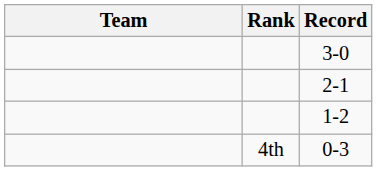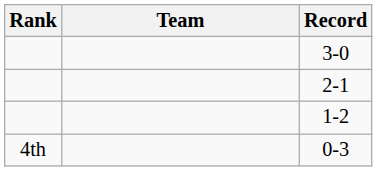columns swapped: Rank <-> Team
